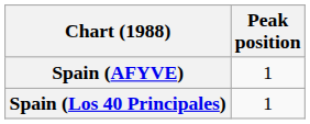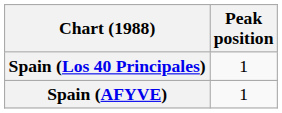rows swapped: Spain (AFYVE) <-> Spain (Los 40 Principales)
